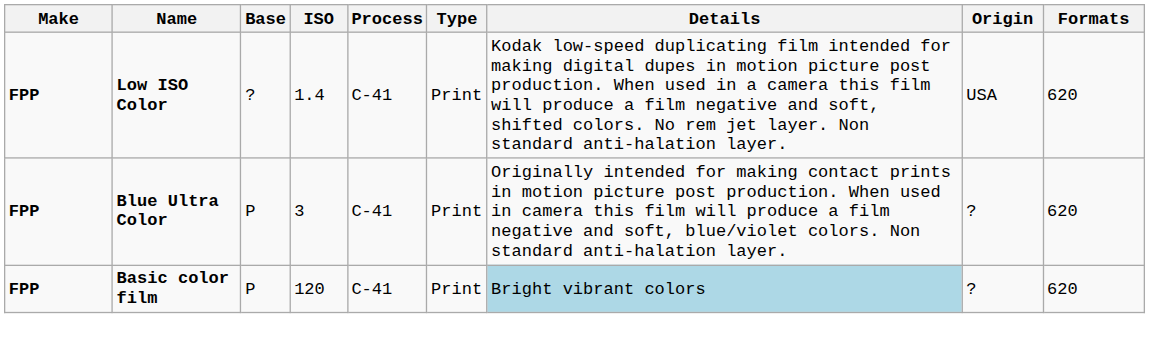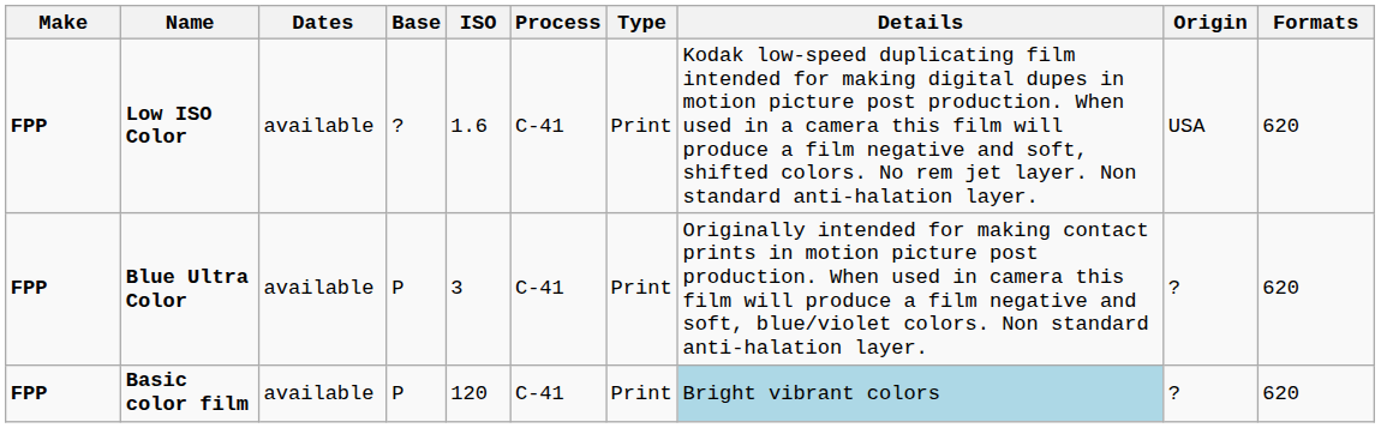+ column: Dates | available | available | available
Low ISO Color | ISO: 1.4 -> 1.6
